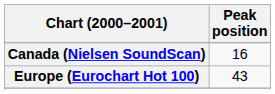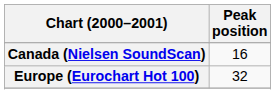Europe (Eurochart Hot 100) | Peak position: 43 -> 32
